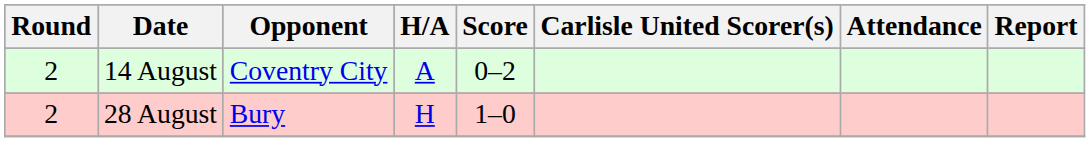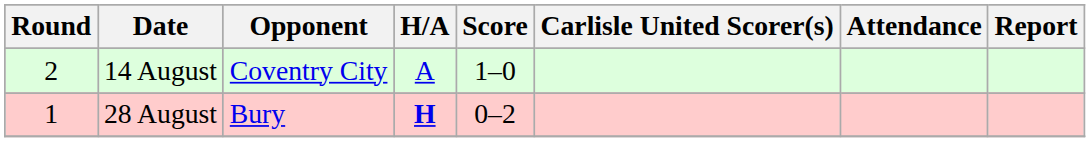14 August | Score: 0–2 -> 1–0
28 August | Round: 2 -> 1
28 August | H/A: normal -> bold
28 August | Score: 1–0 -> 0–2
